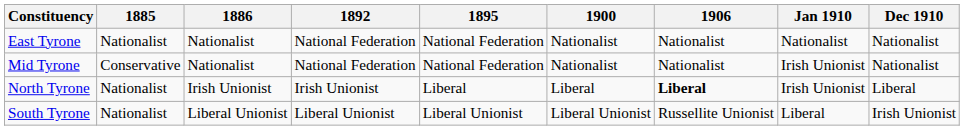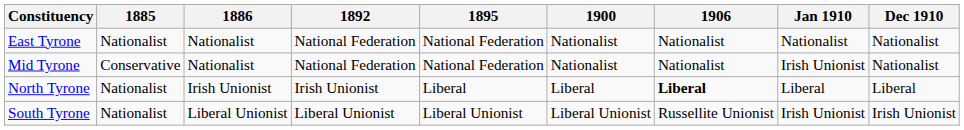North Tyrone | Jan 1910: Irish Unionist -> Liberal
South Tyrone | Jan 1910: Liberal -> Irish Unionist
